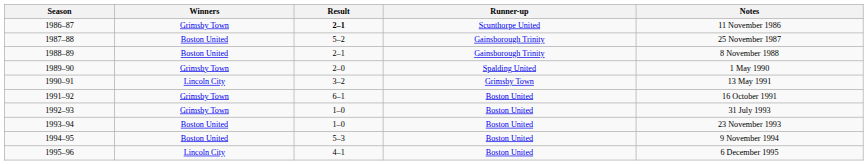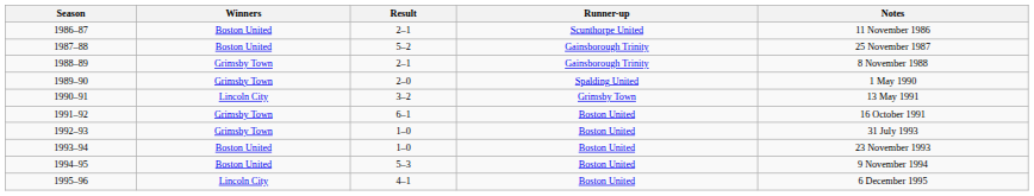1986–87 | Winners: Grimsby Town -> Boston United
1986–87 | Result: bold -> normal
1988–89 | Winners: Boston United -> Grimsby Town
